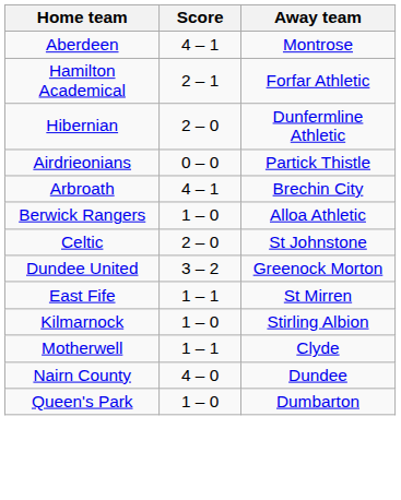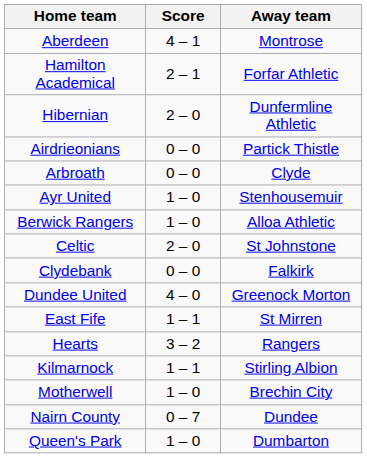Arbroath | Score: 4 – 1 -> 0 – 0
Arbroath | Away team: Brechin City -> Clyde
+ row: Ayr United | 1 – 0 | Stenhousemuir
+ row: Clydebank | 0 – 0 | Falkirk
Dundee United | Score: 3 – 2 -> 4 – 0
+ row: Hearts | 3 – 2 | Rangers
Kilmarnock | Score: 1 – 0 -> 1 – 1
Motherwell | Score: 1 – 1 -> 1 – 0
Motherwell | Away team: Clyde -> Brechin City
Nairn County | Score: 4 – 0 -> 0 – 7
